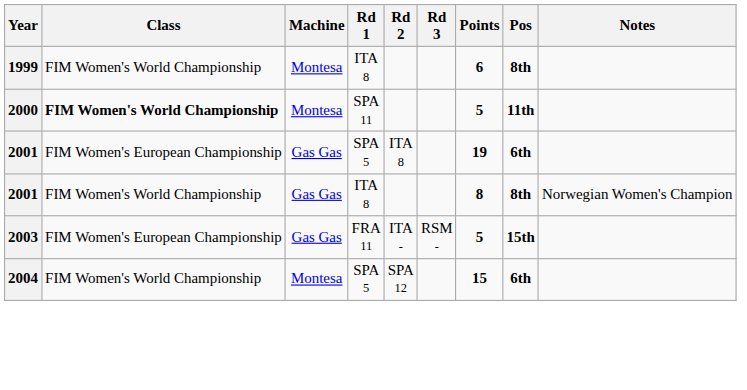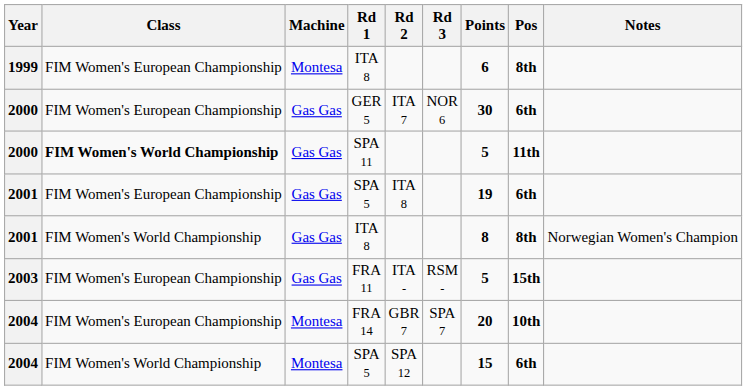1999 / ITA 8 | Class: FIM Women's World Championship -> FIM Women's European Championship
+ row: 2000 | FIM Women's European Championship | Gas Gas | GER 5 | ITA 7 | NOR 6 | 30 | 6th
SPA 11 | Machine: Montesa -> Gas Gas
+ row: 2004 | FIM Women's European Championship | Montesa | FRA 14 | GBR 7 | SPA 7 | 20 | 10th
